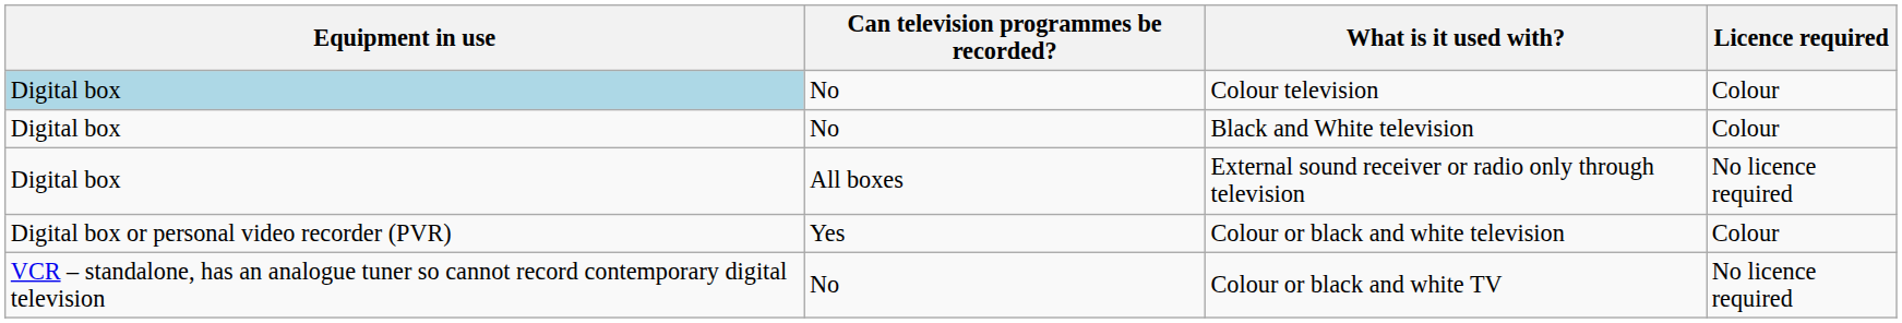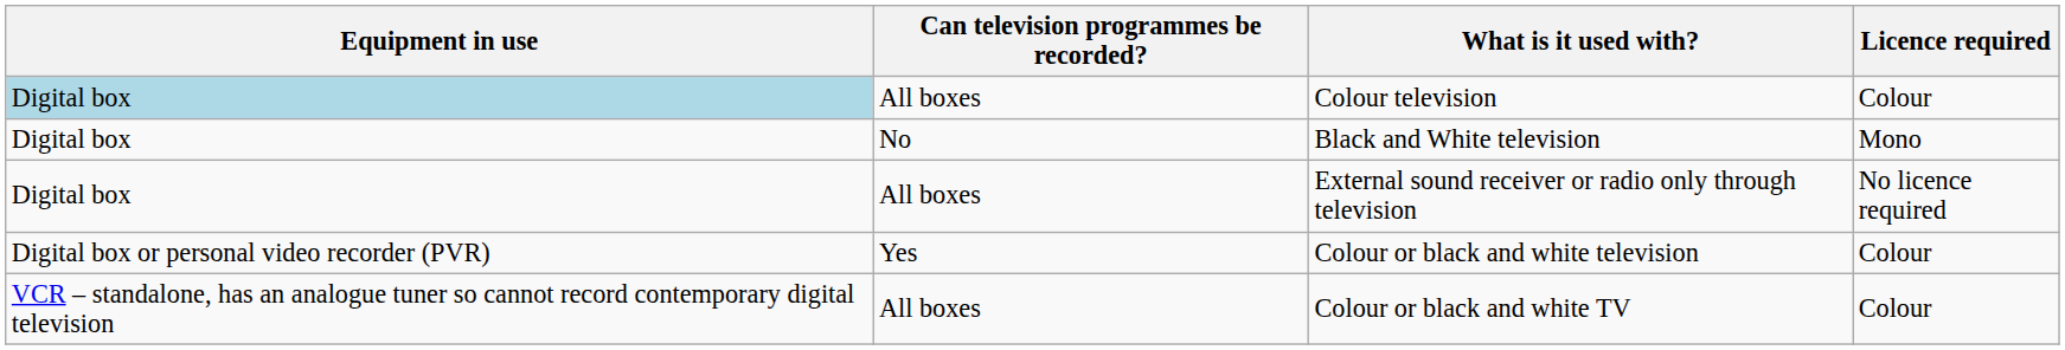Colour television | Can television programmes be recorded?: No -> All boxes
Black and White television | Licence required: Colour -> Mono
Colour or black and white TV | Can television programmes be recorded?: No -> All boxes
Colour or black and white TV | Licence required: No licence required -> Colour
